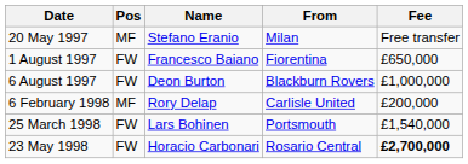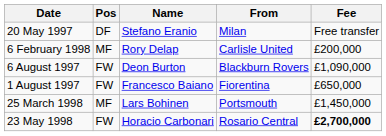20 May 1997 | Pos: MF -> DF
rows swapped: 1 August 1997 <-> 6 February 1998
6 August 1997 | Fee: £1,000,000 -> £1,090,000
25 March 1998 | Pos: FW -> MF
25 March 1998 | Fee: £1,540,000 -> £1,450,000
